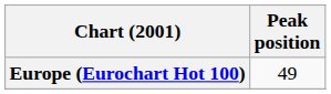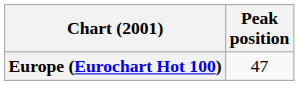Europe (Eurochart Hot 100) | Peak position: 49 -> 47
